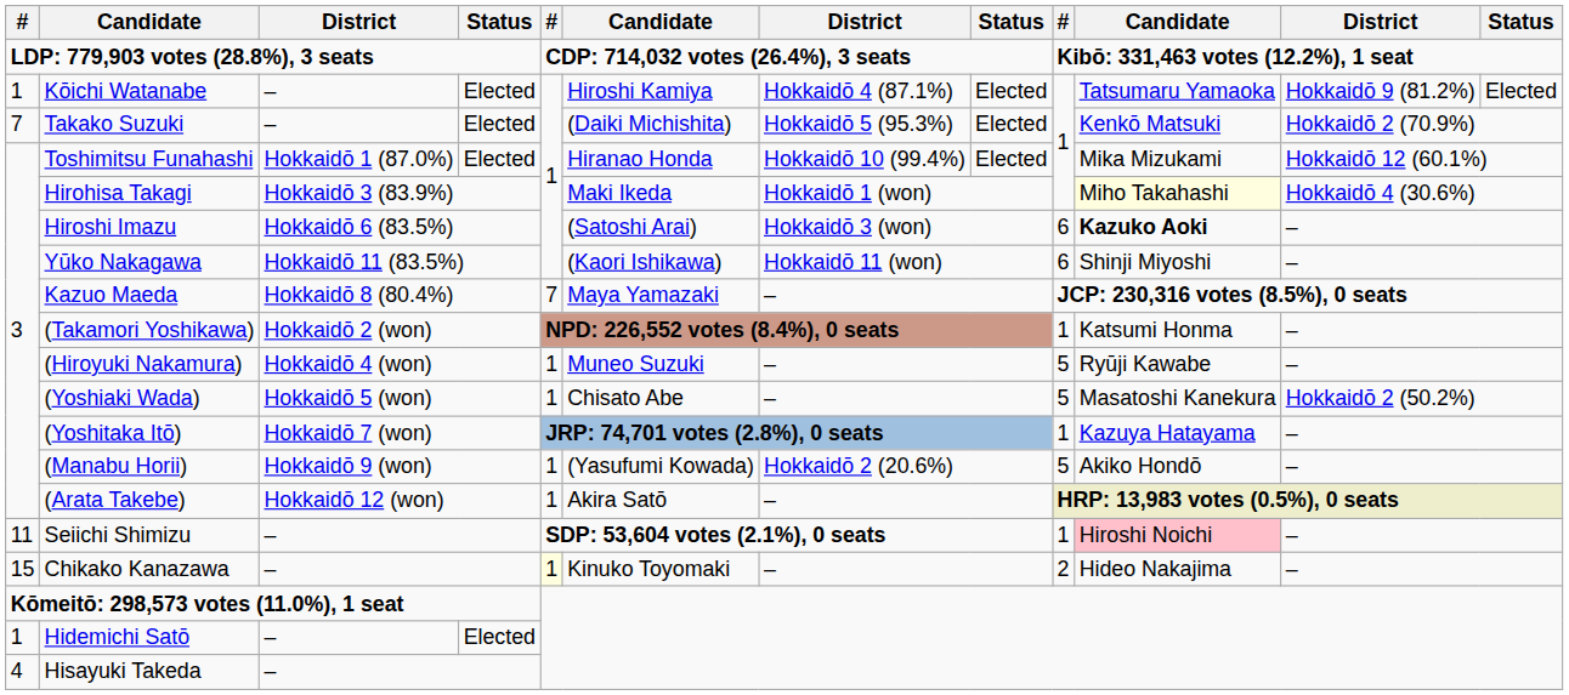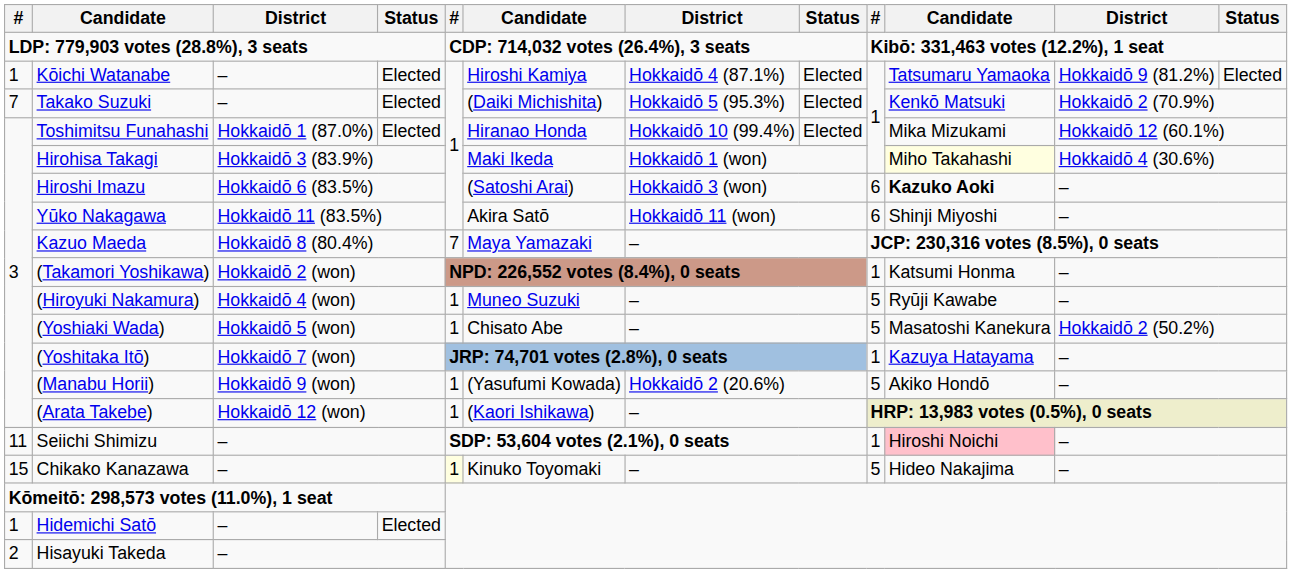Yūko Nakagawa | column 6: (Kaori Ishikawa) -> Akira Satō
(Arata Takebe) | column 6: Akira Satō -> (Kaori Ishikawa)
Chikako Kanazawa | column 9: 2 -> 5
Hisayuki Takeda | column 1: 4 -> 2
